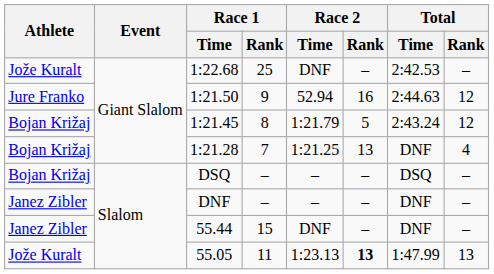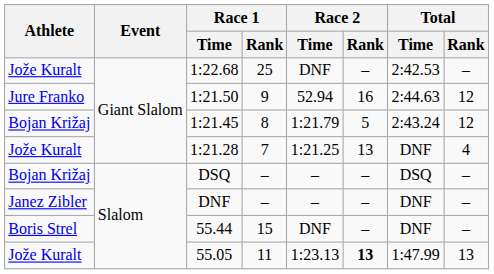1:21.28 | Athlete: Bojan Križaj -> Jože Kuralt
55.44 | Athlete: Janez Zibler -> Boris Strel
